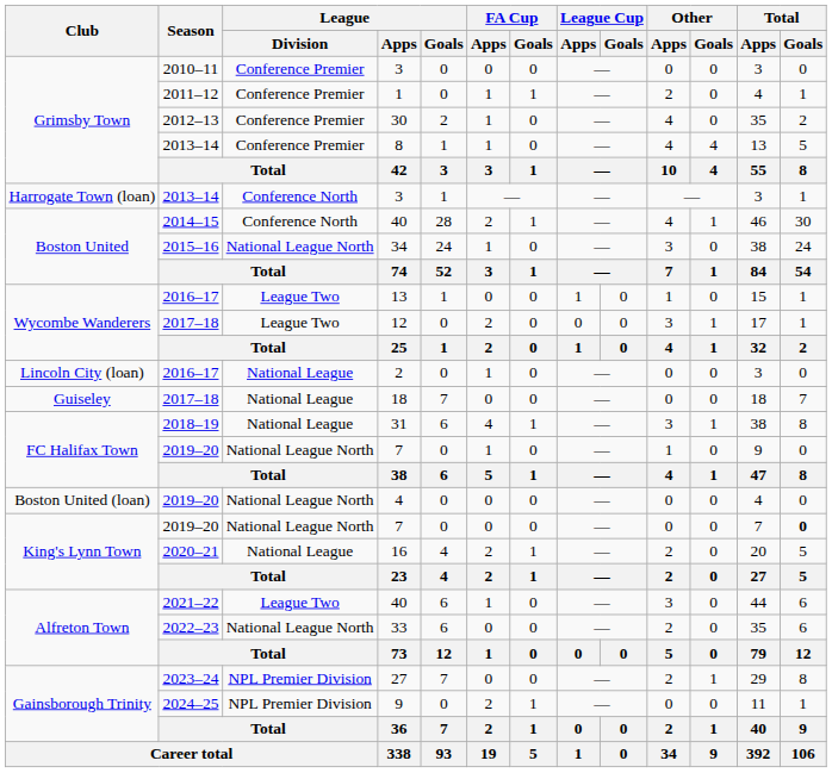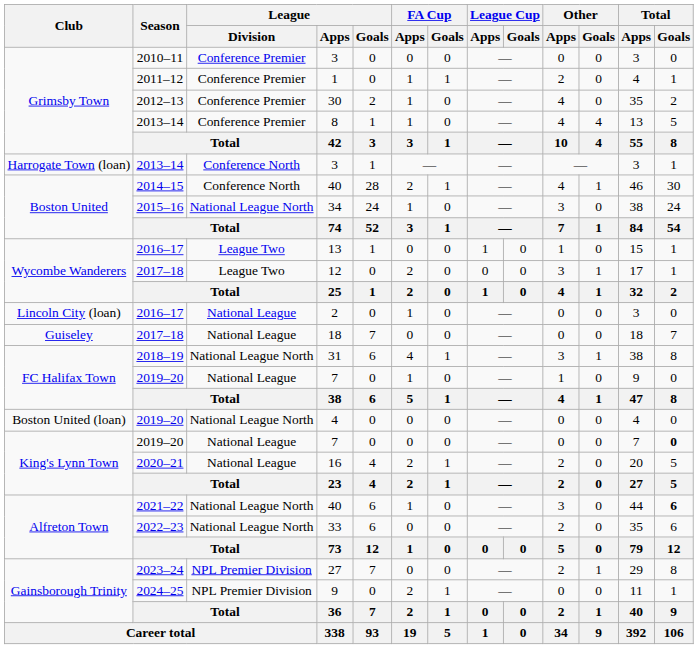31 | League / Division: National League -> National League North
FC Halifax Town / 7 | League / Division: National League North -> National League
King's Lynn Town / 7 | League / Division: National League North -> National League
Alfreton Town / 40 | League / Division: League Two -> National League North
Alfreton Town / 40 | Total / Goals: normal -> bold
